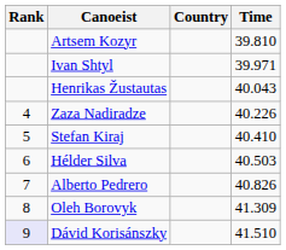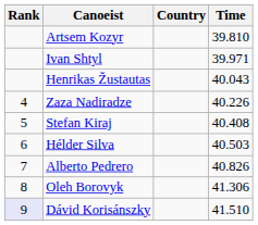Stefan Kiraj | Time: 40.410 -> 40.408
Oleh Borovyk | Time: 41.309 -> 41.306
